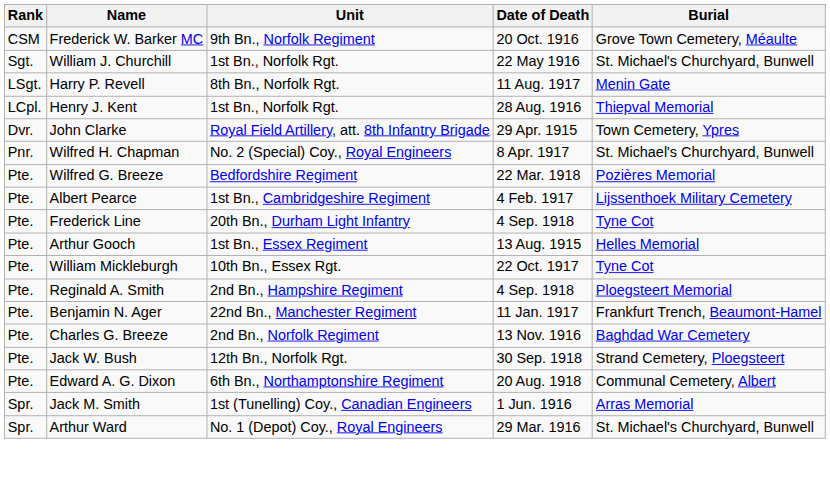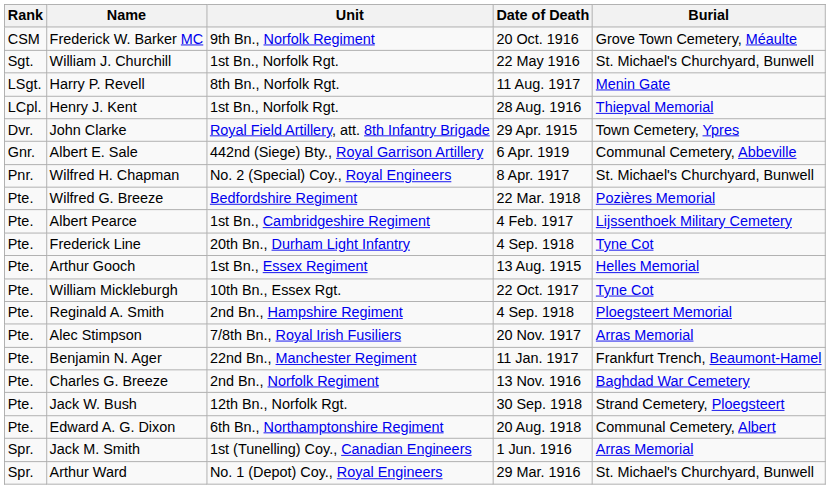+ row: Gnr. | Albert E. Sale | 442nd (Siege) Bty., Royal Garrison Artillery | 6 Apr. 1919 | Communal Cemetery, Abbeville
+ row: Pte. | Alec Stimpson | 7/8th Bn., Royal Irish Fusiliers | 20 Nov. 1917 | Arras Memorial
